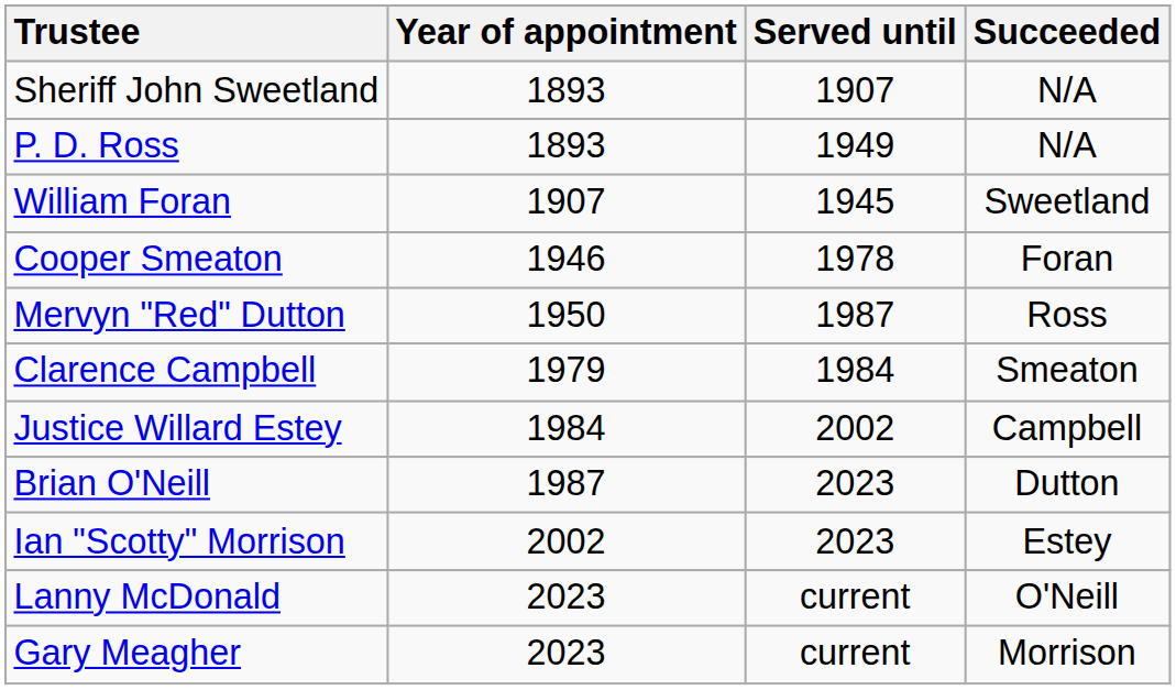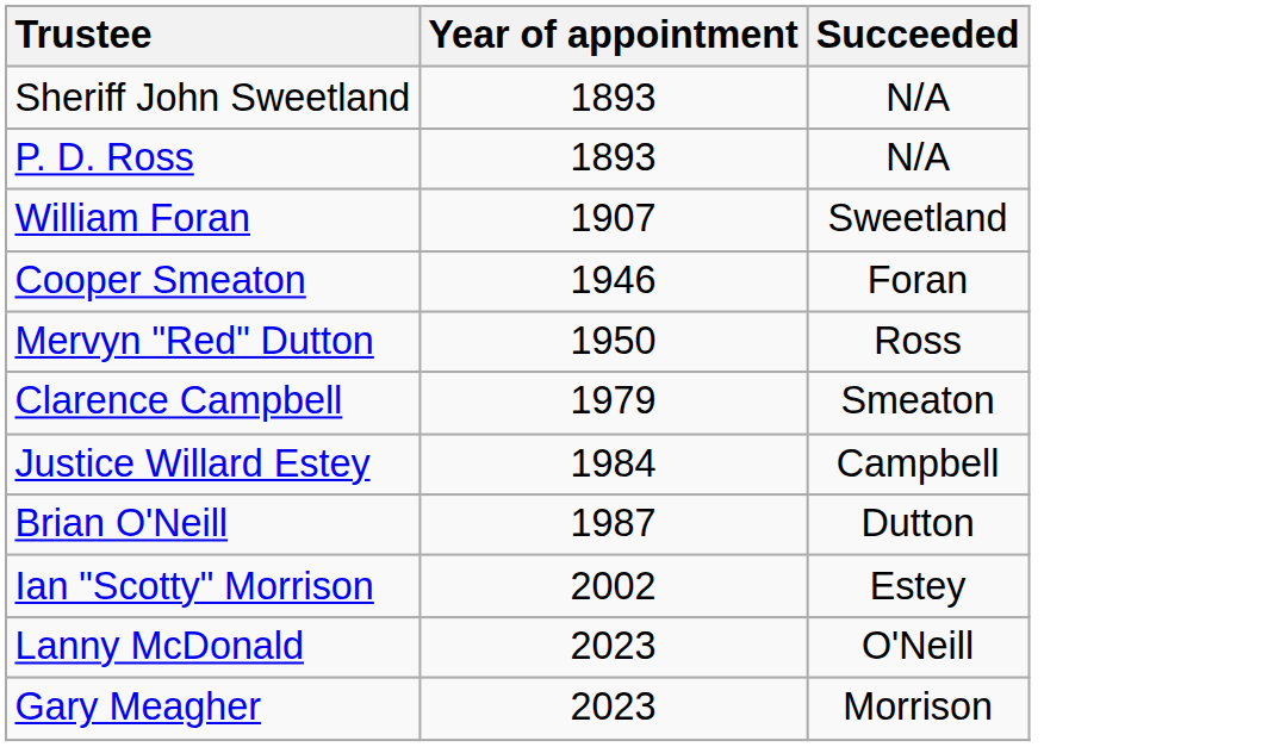- column: Served until | 1907 | 1949 | 1945 | 1978 | 1987 | 1984 | 2002 | 2023 | 2023 | current | current
